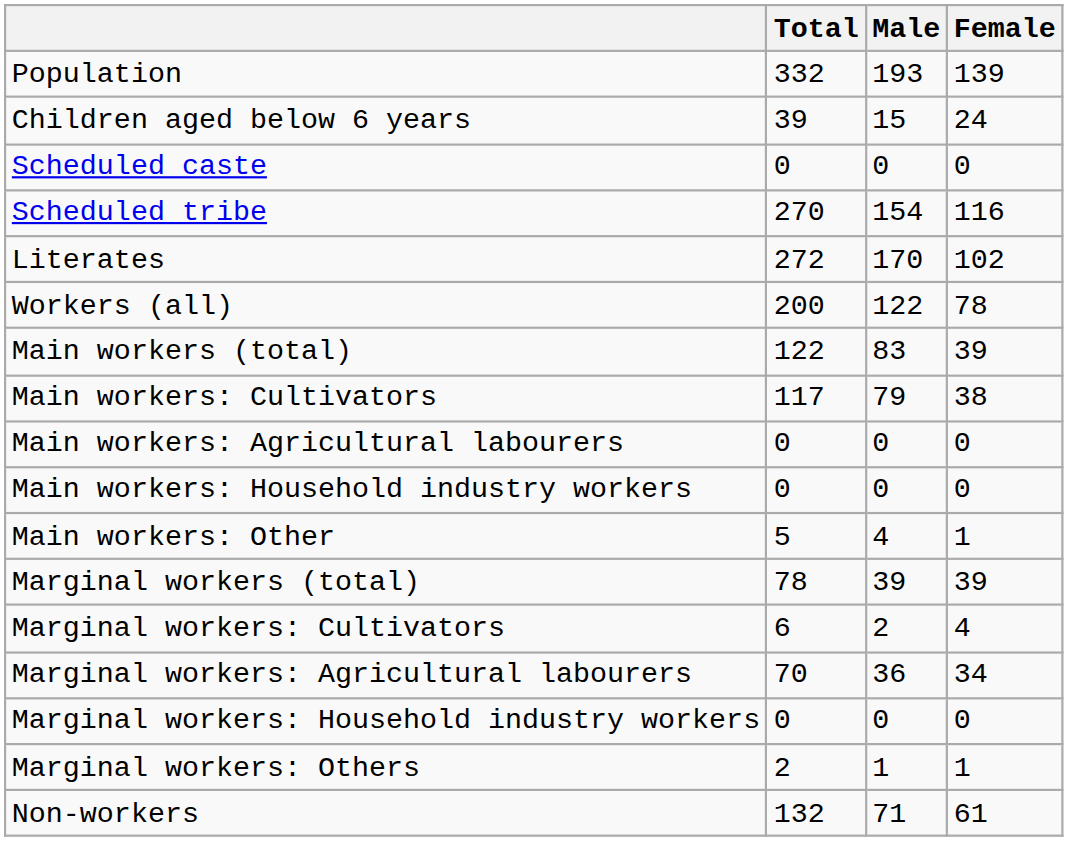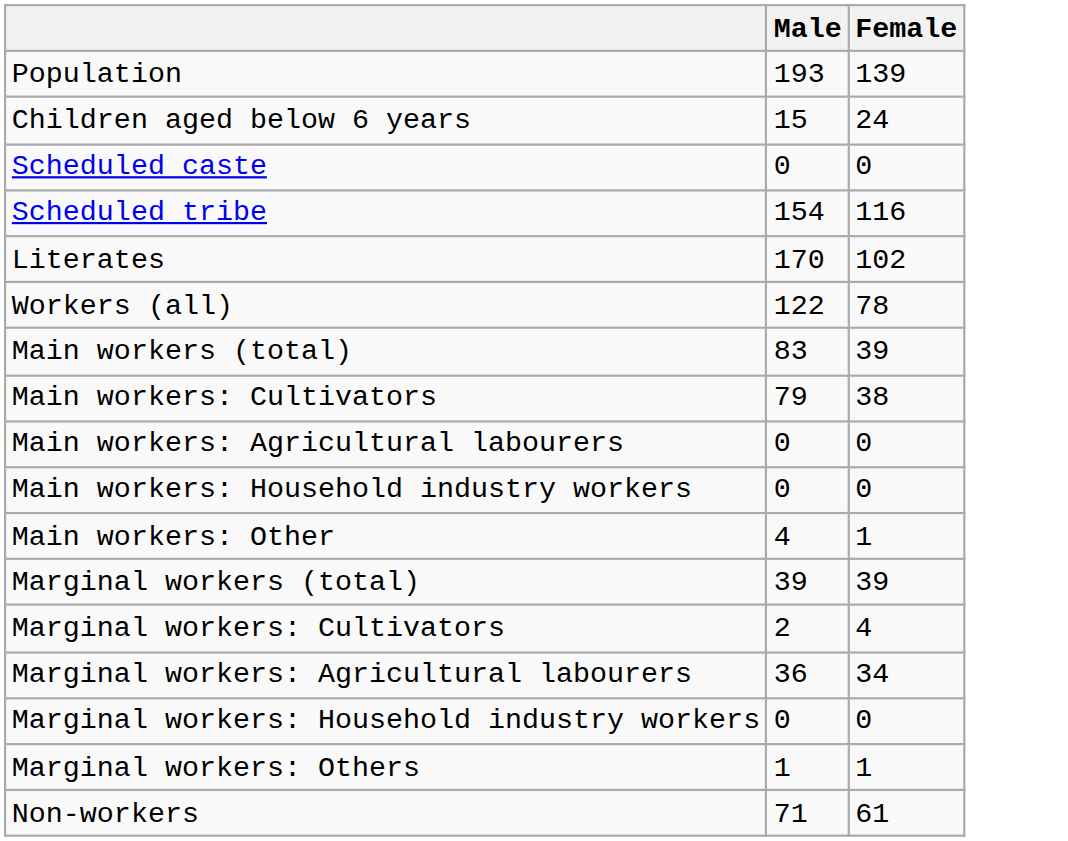- column: Total | 332 | 39 | 0 | 270 | 272 | 200 | 122 | 117 | 0 | 0 | 5 | 78 | 6 | 70 | 0 | 2 | 132
